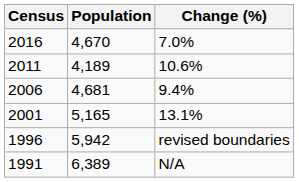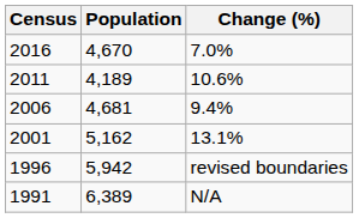2001 | Population: 5,165 -> 5,162
